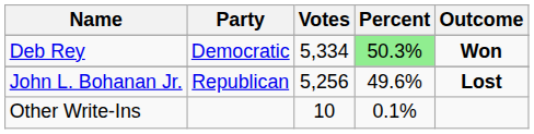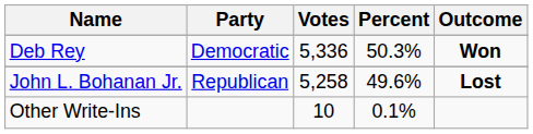Deb Rey | Votes: 5,334 -> 5,336
Deb Rey | Percent: lightgreen background -> no background
John L. Bohanan Jr. | Votes: 5,256 -> 5,258
